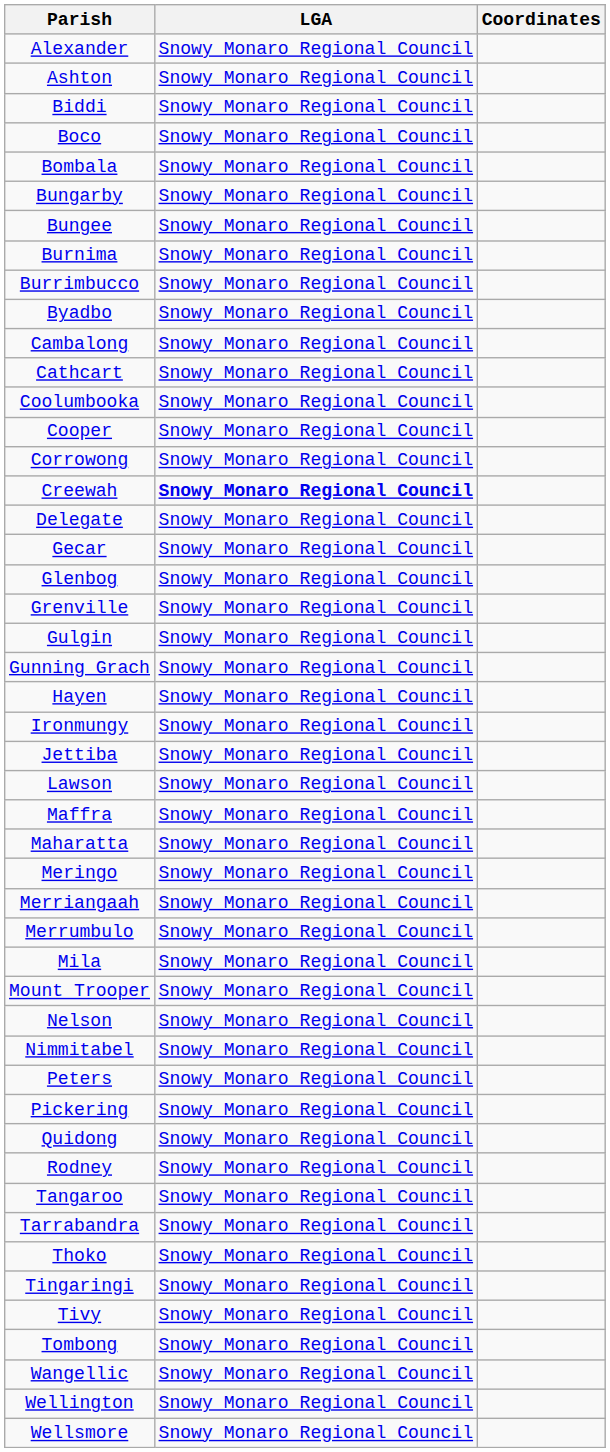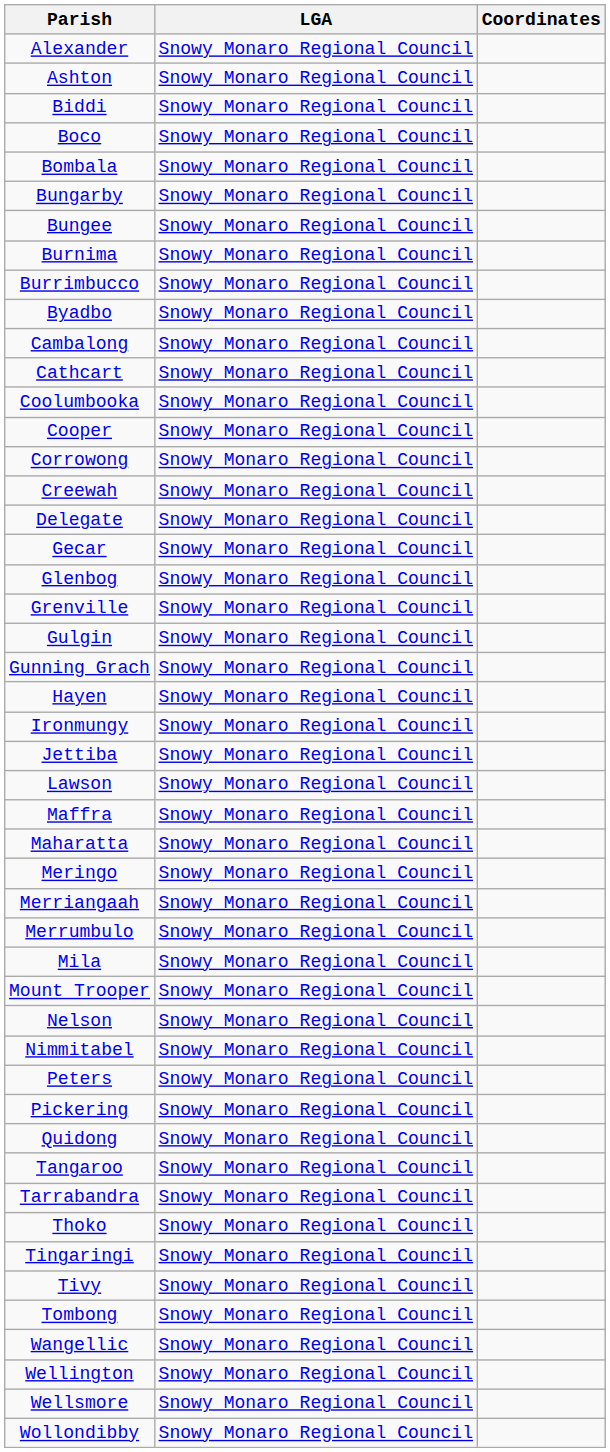Creewah | LGA: bold -> normal
- row: Rodney | Snowy Monaro Regional Council
+ row: Wollondibby | Snowy Monaro Regional Council
